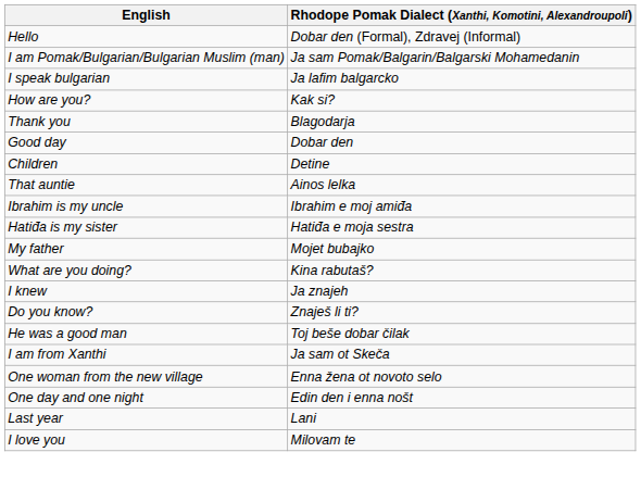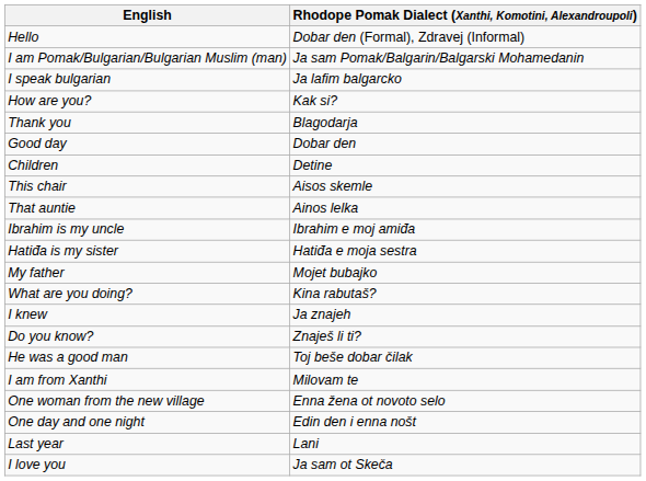+ row: This chair | Aisos skemle
I am from Xanthi | Rhodope Pomak Dialect (Xanthi, Komotini, Alexandroupoli): Ja sam ot Skeča -> Milovam te
I love you | Rhodope Pomak Dialect (Xanthi, Komotini, Alexandroupoli): Milovam te -> Ja sam ot Skeča
